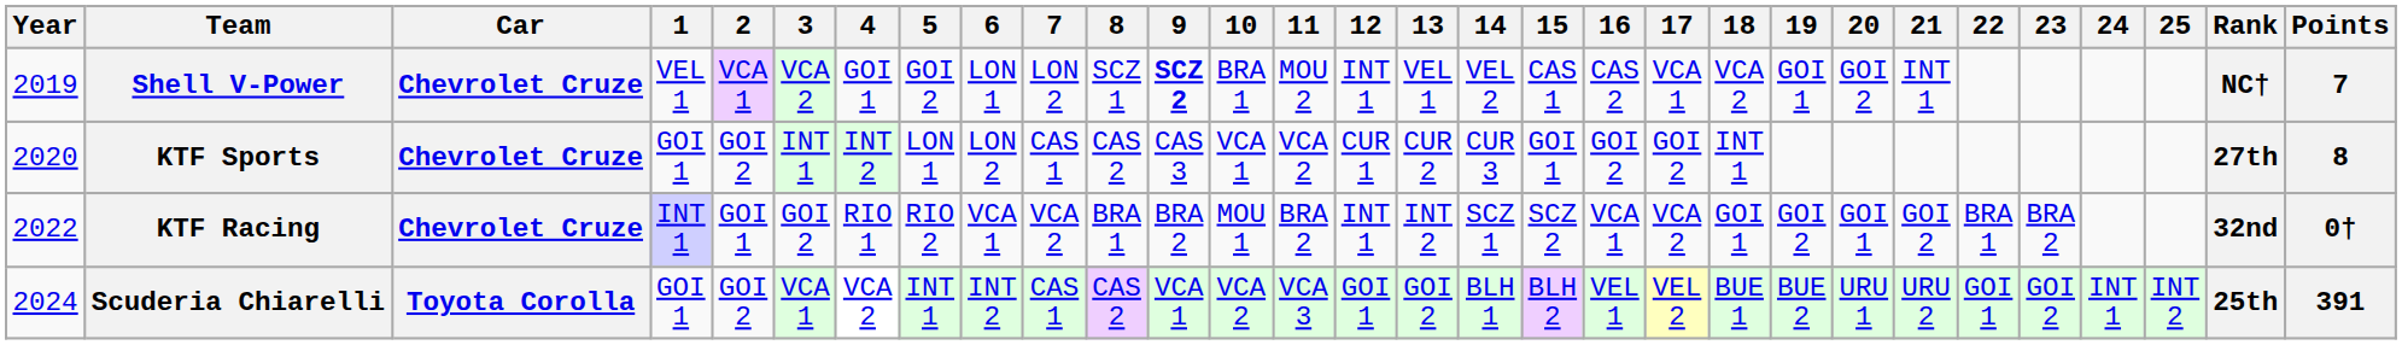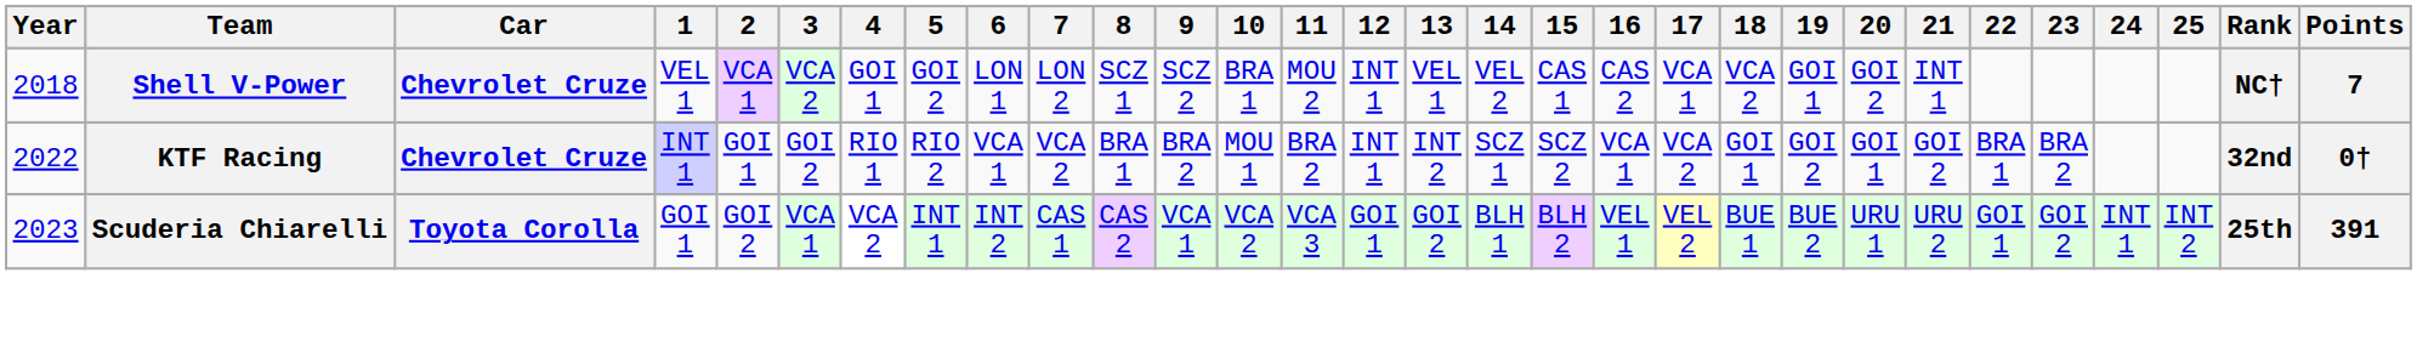Shell V-Power | Year: 2019 -> 2018
Shell V-Power | 9: bold -> normal
- row: 2020 | KTF Sports | Chevrolet Cruze | GOI 1 | GOI 2 | INT 1 | INT 2 | LON 1 | LON 2 | CAS 1 | CAS 2 | CAS 3 | VCA 1 | VCA 2 | CUR 1 | CUR 2 | CUR 3 | GOI 1 | GOI 2 | GOI 2 | INT 1 | 27th | 8
Scuderia Chiarelli | Year: 2024 -> 2023
